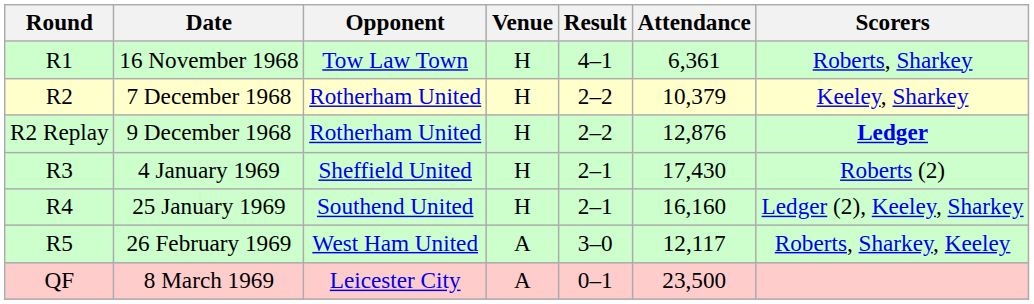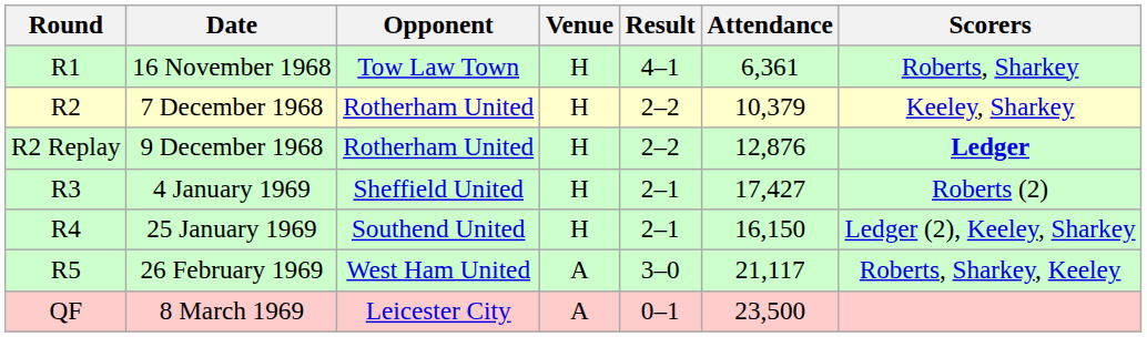4 January 1969 | Attendance: 17,430 -> 17,427
25 January 1969 | Attendance: 16,160 -> 16,150
26 February 1969 | Attendance: 12,117 -> 21,117
